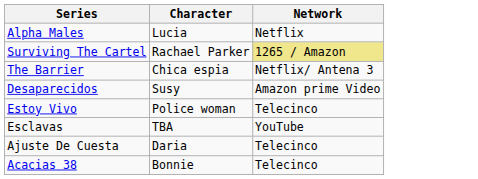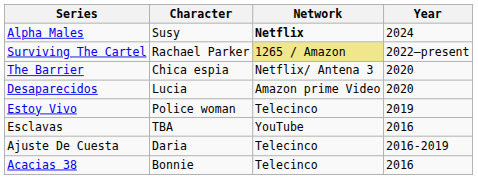+ column: Year | 2024 | 2022–present | 2020 | 2020 | 2019 | 2016 | 2016-2019 | 2016
Alpha Males | Character: Lucia -> Susy
Alpha Males | Network: normal -> bold
Desaparecidos | Character: Susy -> Lucia
